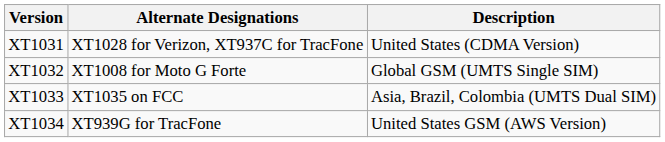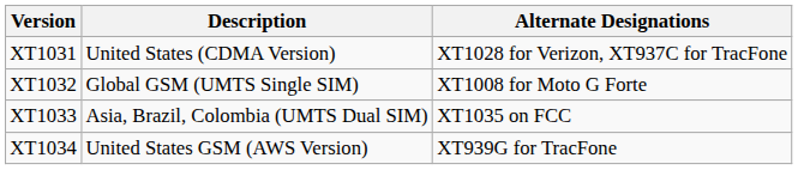columns swapped: Description <-> Alternate Designations
